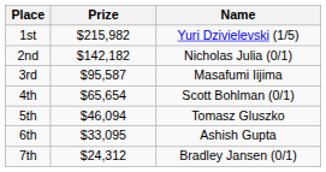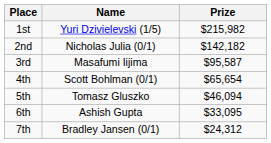columns swapped: Name <-> Prize
